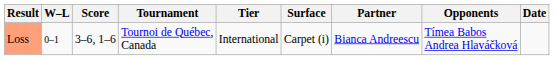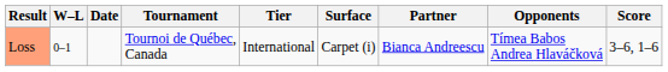columns swapped: Date <-> Score
